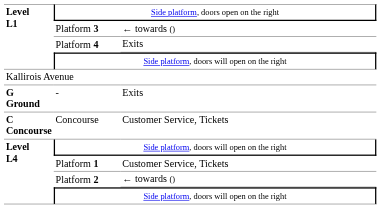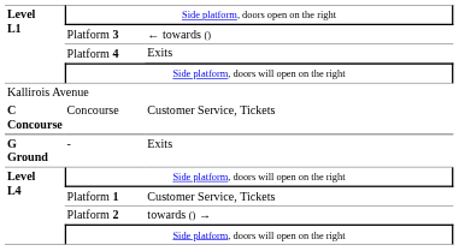rows swapped: - <-> Concourse
Platform 2 | column 3: ← towards () -> towards () →
